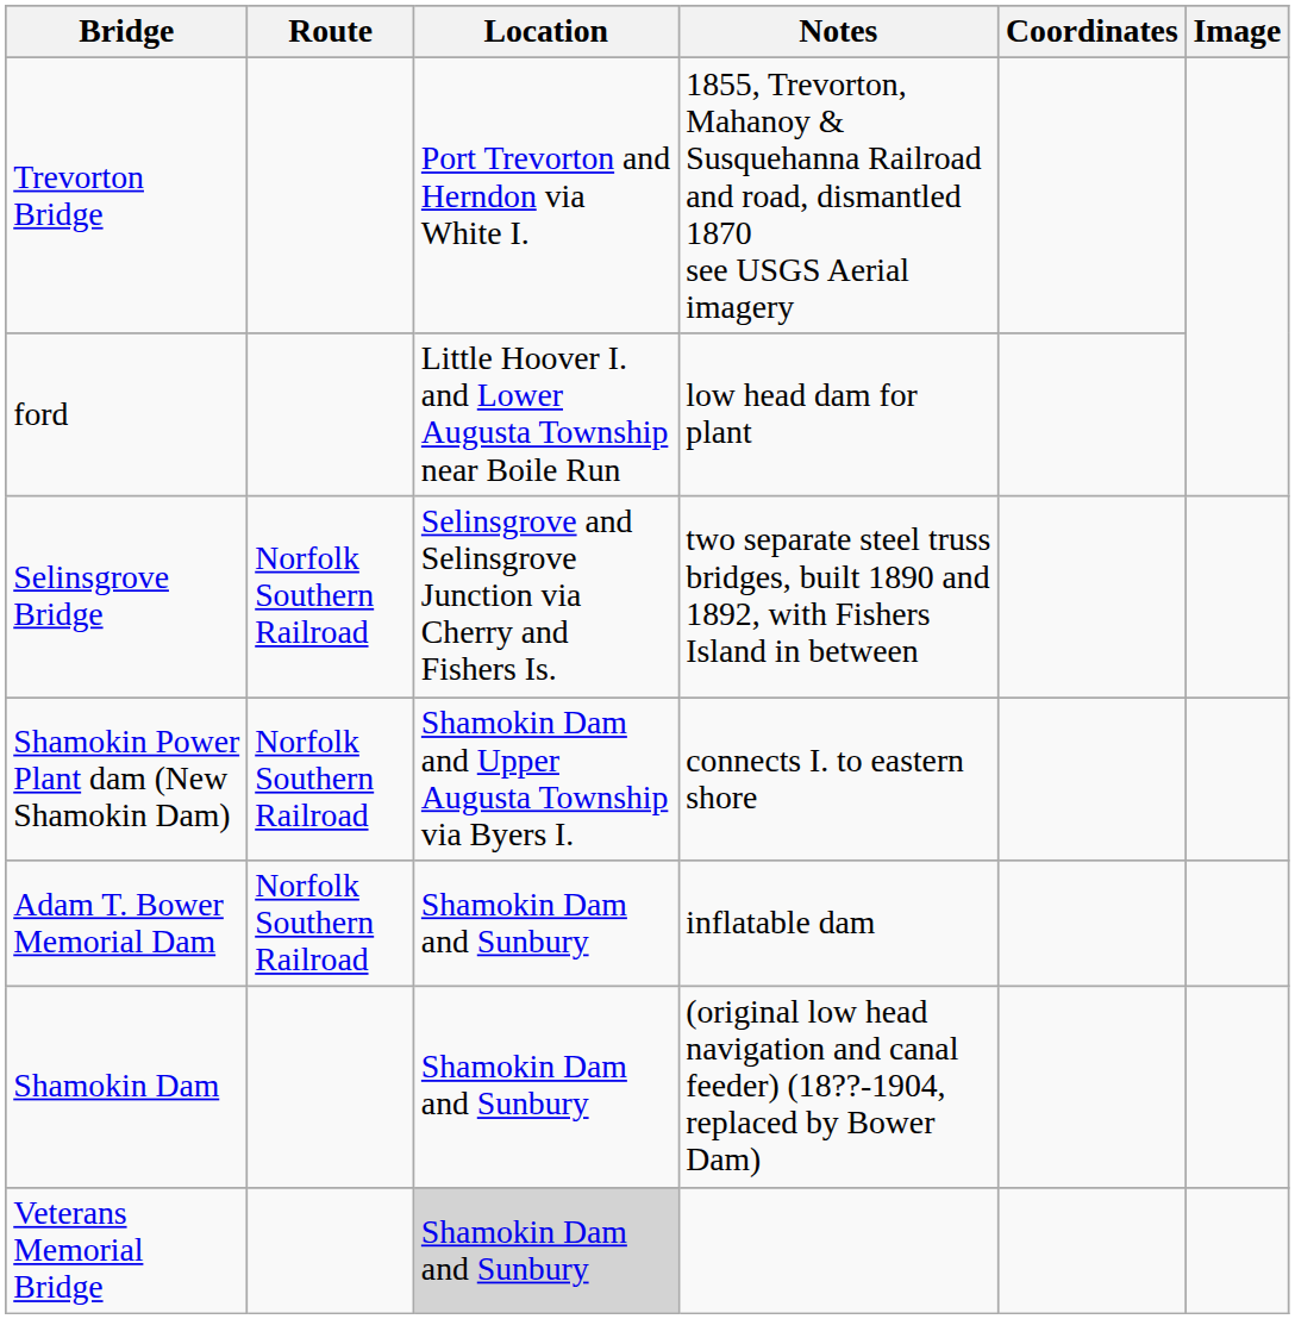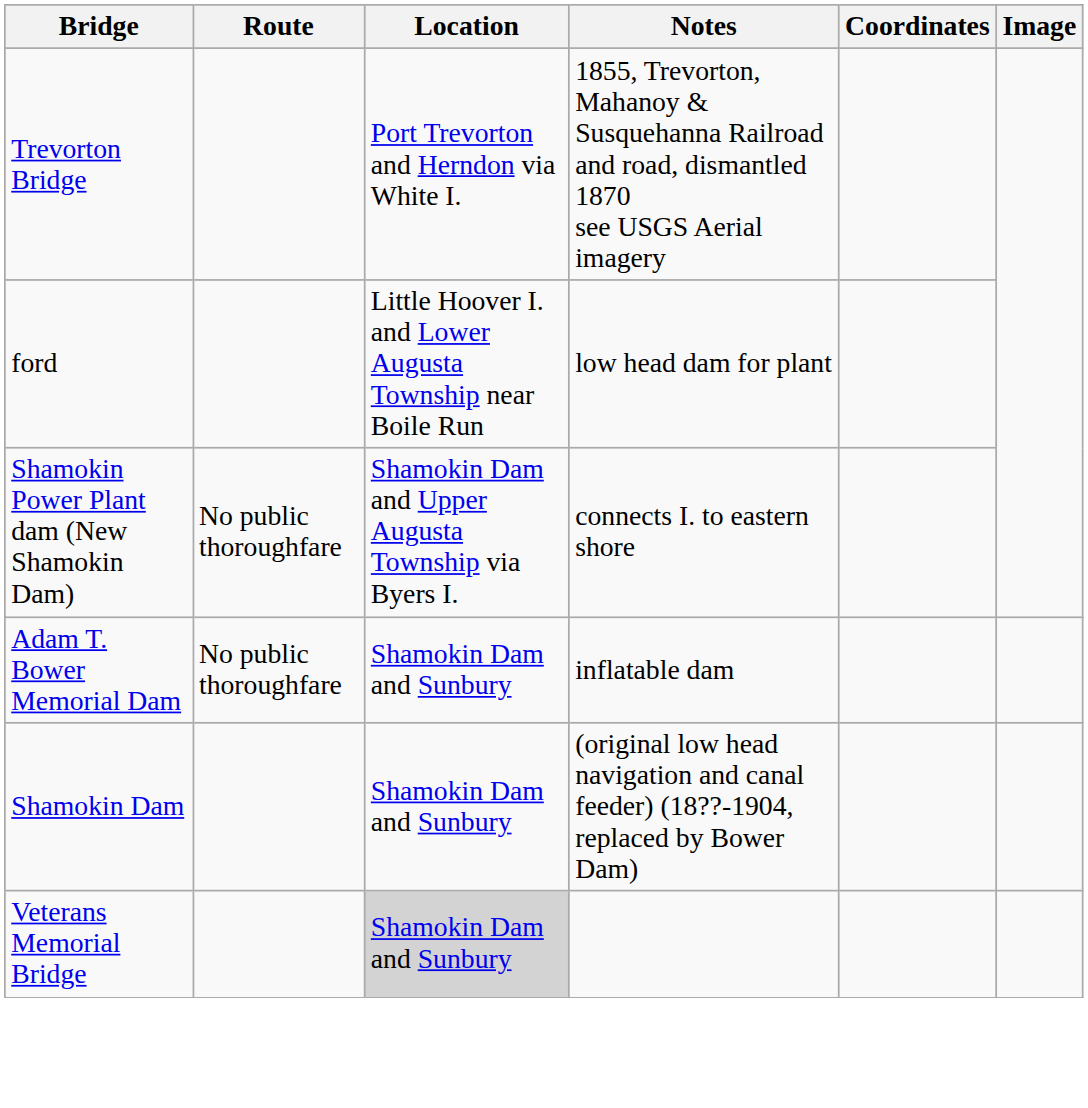- row: Selinsgrove Bridge | Norfolk Southern Railroad | Selinsgrove and Selinsgrove Junction via Cherry and Fishers Is. | two separate steel truss bridges, built 1890 and 1892, with Fishers Island in between
Shamokin Power Plant dam (New Shamokin Dam) | Route: Norfolk Southern Railroad -> No public thoroughfare
Adam T. Bower Memorial Dam | Route: Norfolk Southern Railroad -> No public thoroughfare
